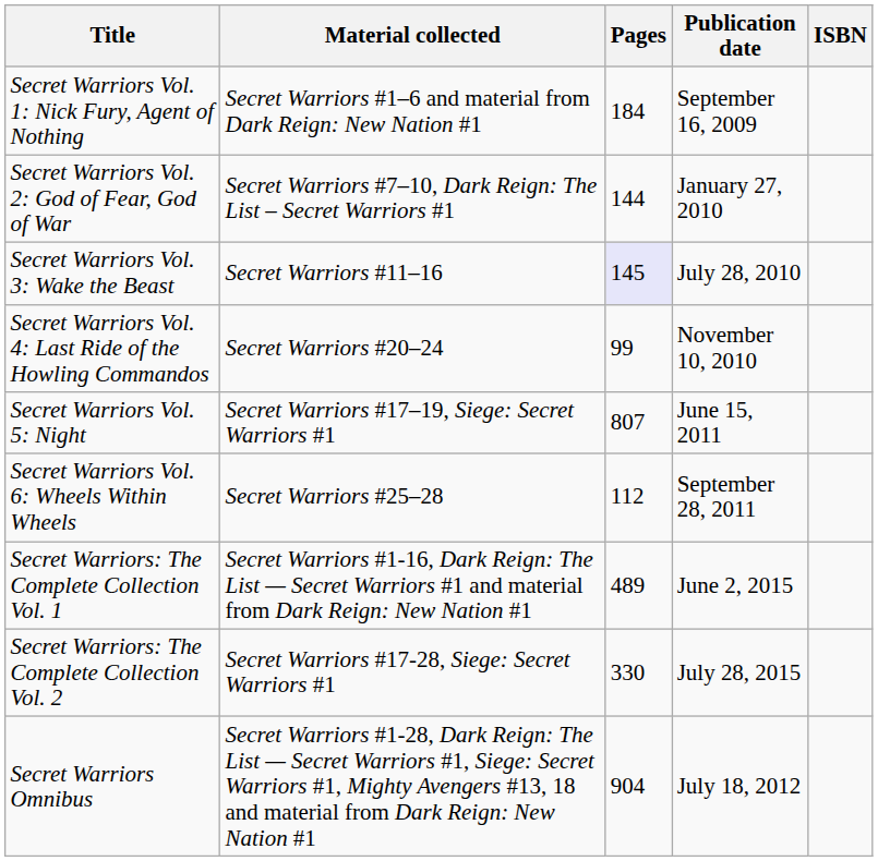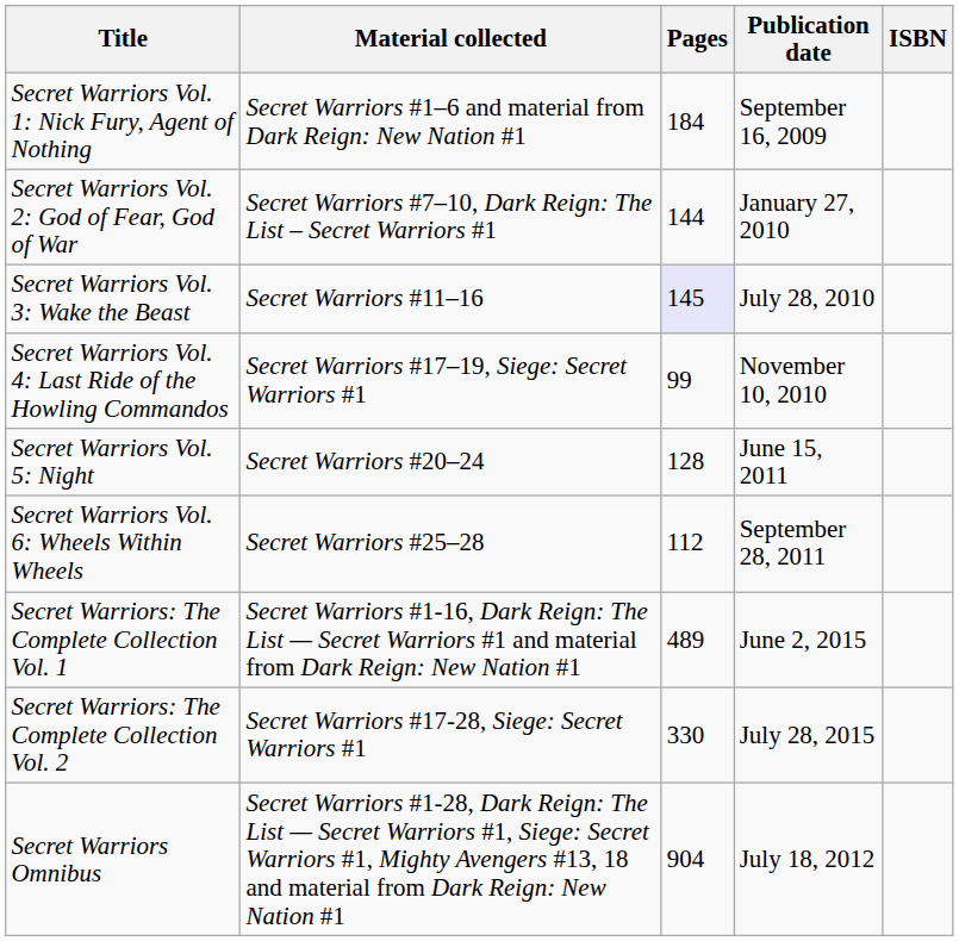Secret Warriors Vol. 4: Last Ride of the Howling Commandos | Material collected: Secret Warriors #20–24 -> Secret Warriors #17–19, Siege: Secret Warriors #1
Secret Warriors Vol. 5: Night | Material collected: Secret Warriors #17–19, Siege: Secret Warriors #1 -> Secret Warriors #20–24
Secret Warriors Vol. 5: Night | Pages: 807 -> 128
